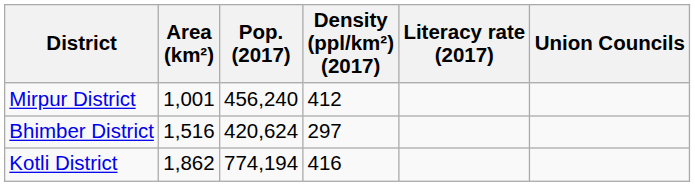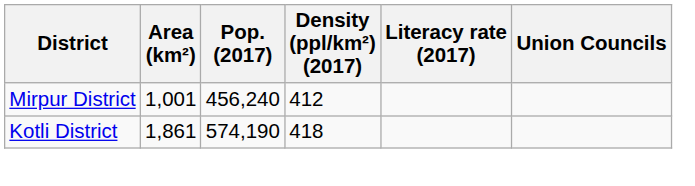- row: Bhimber District | 1,516 | 420,624 | 297
Kotli District | Area (km²): 1,862 -> 1,861
Kotli District | Pop. (2017): 774,194 -> 574,190
Kotli District | Density (ppl/km²) (2017): 416 -> 418
